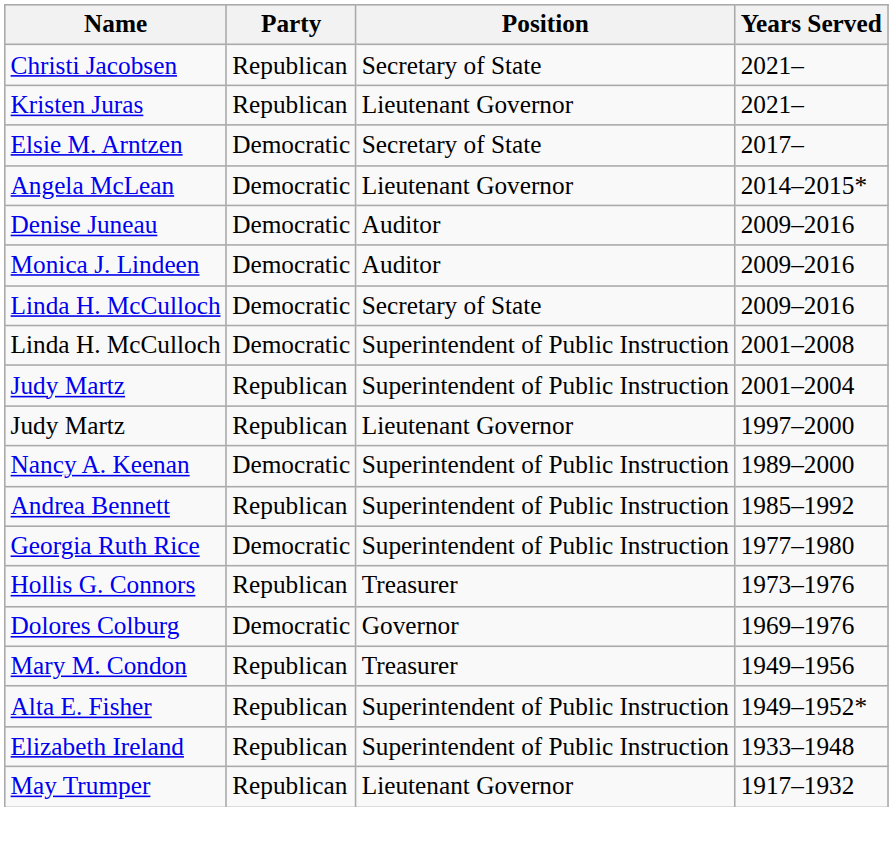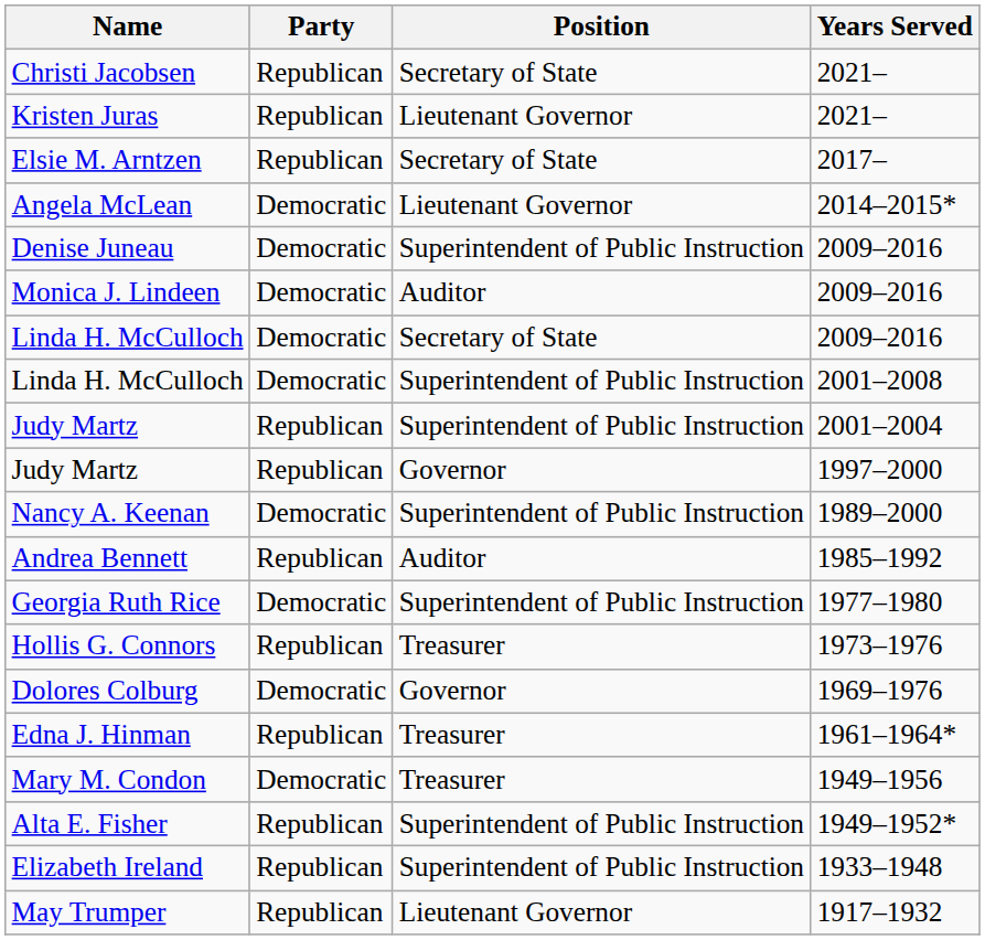Elsie M. Arntzen | Party: Democratic -> Republican
Denise Juneau | Position: Auditor -> Superintendent of Public Instruction
Judy Martz / 1997–2000 | Position: Lieutenant Governor -> Governor
Andrea Bennett | Position: Superintendent of Public Instruction -> Auditor
+ row: Edna J. Hinman | Republican | Treasurer | 1961–1964*
Mary M. Condon | Party: Republican -> Democratic
